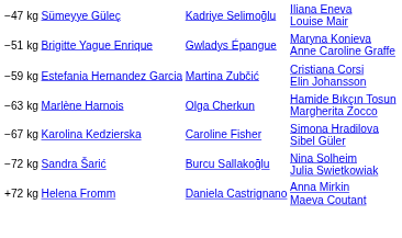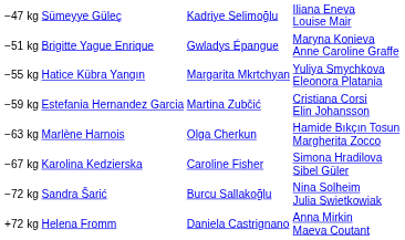+ row: −55 kg | Hatice Kübra Yangın | Margarita Mkrtchyan | Yuliya Smychkova Eleonora Platania
